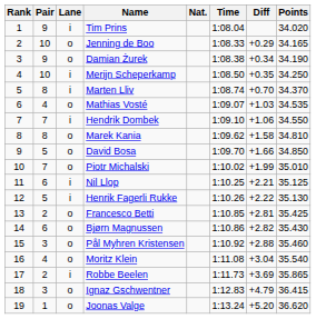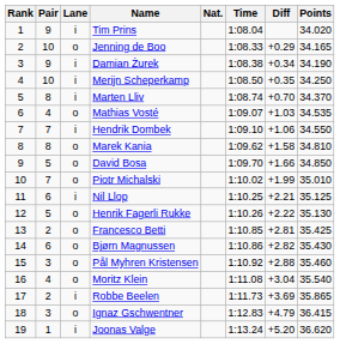Damian Żurek | Lane: o -> i
Henrik Fagerli Rukke | Lane: i -> o
Joonas Valge | Lane: o -> i
